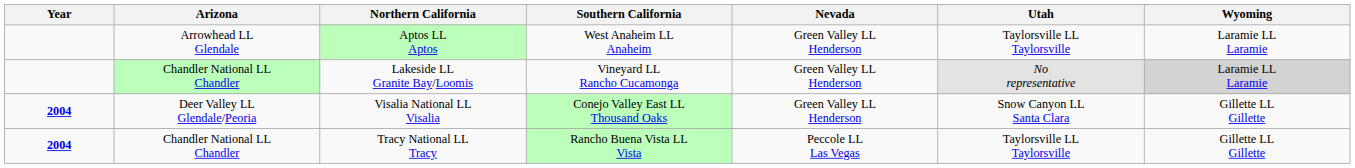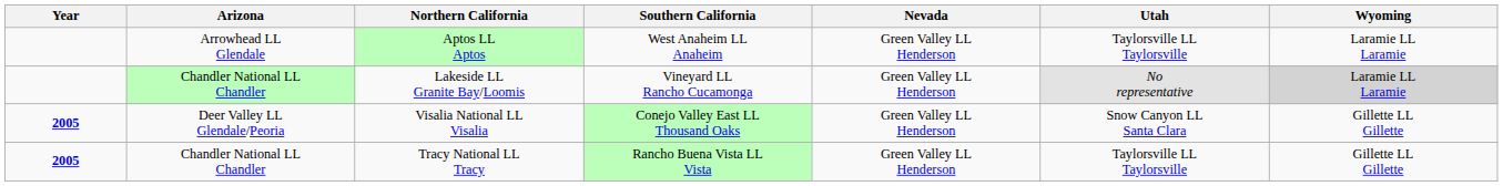Visalia National LL Visalia | Year: 2004 -> 2005
Tracy National LL Tracy | Year: 2004 -> 2005
Tracy National LL Tracy | Nevada: Peccole LL Las Vegas -> Green Valley LL Henderson
